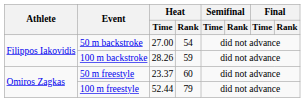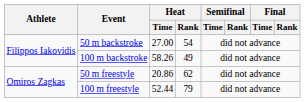100 m backstroke | Heat / Time: 28.26 -> 58.26
100 m backstroke | Heat / Rank: 59 -> 49
50 m freestyle | Heat / Time: 23.37 -> 20.86
50 m freestyle | Heat / Rank: 60 -> 62
